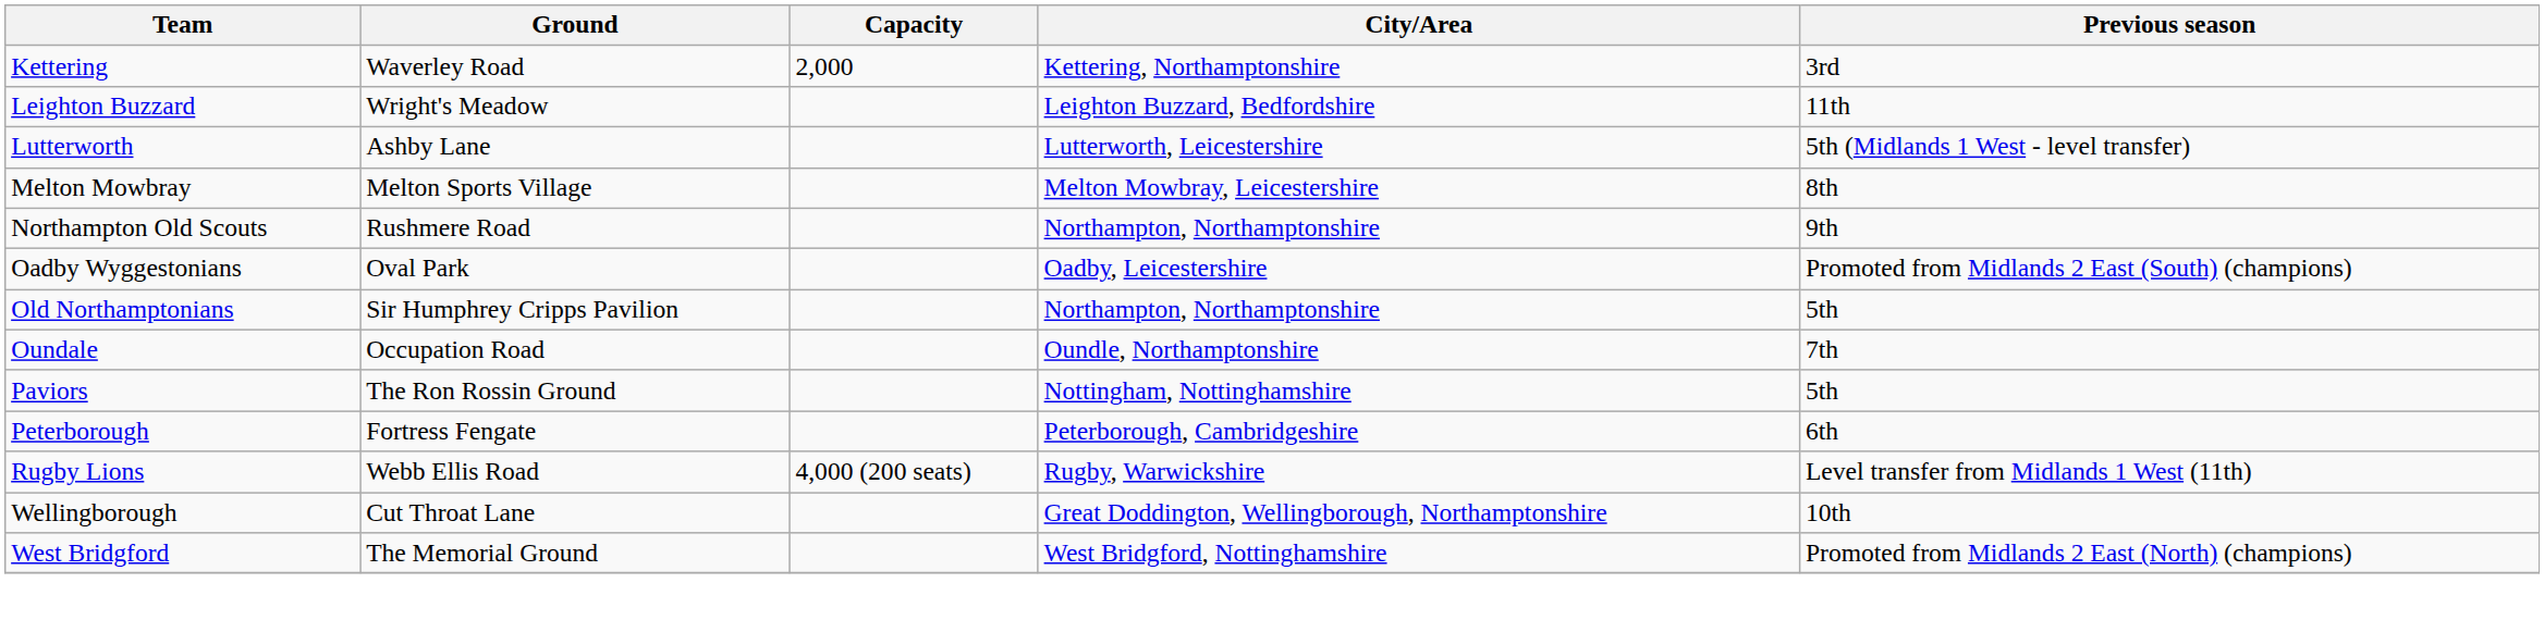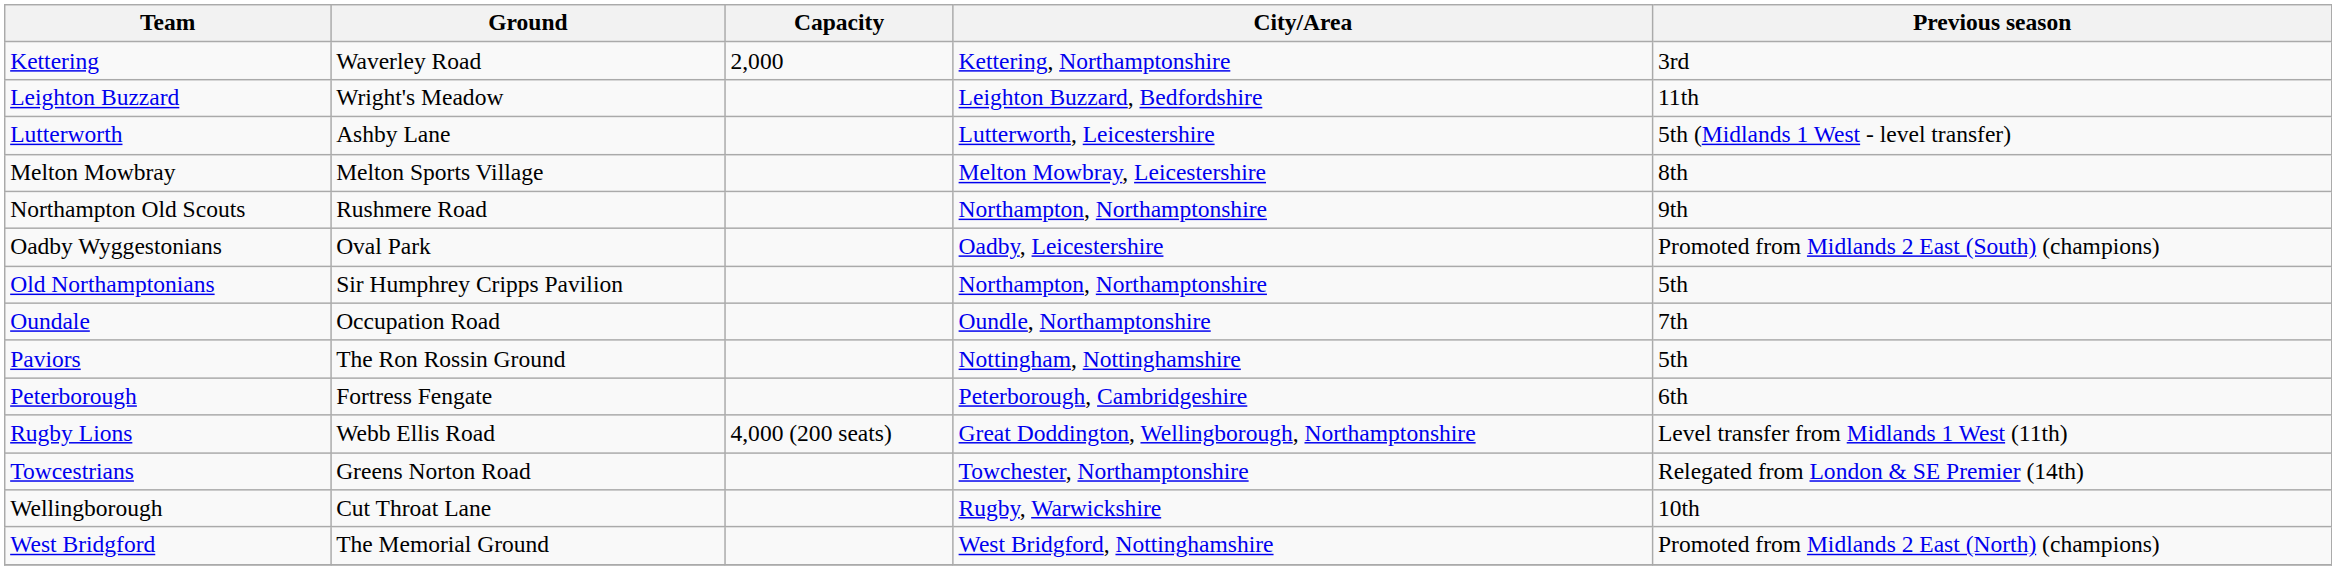Rugby Lions | City/Area: Rugby, Warwickshire -> Great Doddington, Wellingborough, Northamptonshire
+ row: Towcestrians | Greens Norton Road | Towchester, Northamptonshire | Relegated from London & SE Premier (14th)
Wellingborough | City/Area: Great Doddington, Wellingborough, Northamptonshire -> Rugby, Warwickshire
